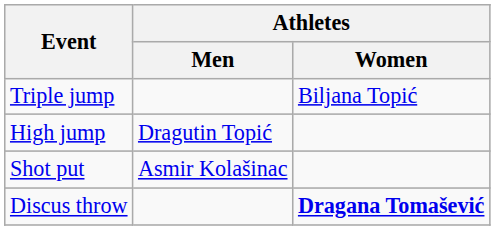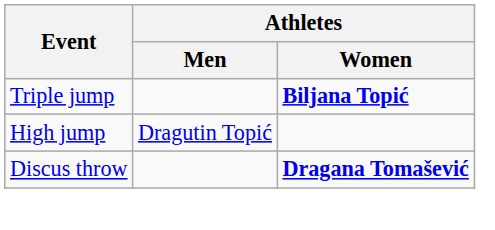Triple jump | Athletes / Women: normal -> bold
- row: Shot put | Asmir Kolašinac
